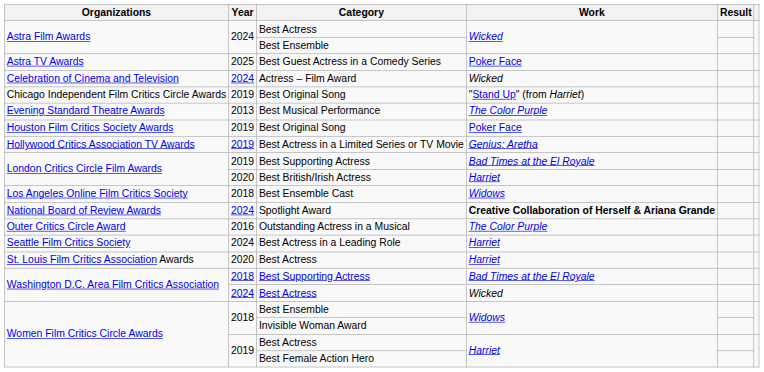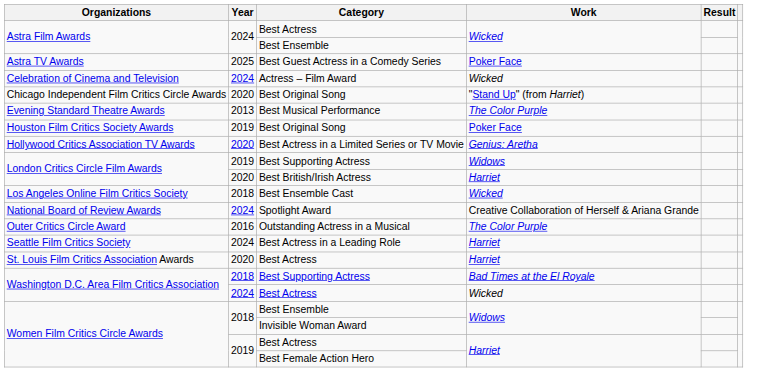Chicago Independent Film Critics Circle Awards | Year: 2019 -> 2020
Hollywood Critics Association TV Awards | Year: 2019 -> 2020
London Critics Circle Film Awards / Best Supporting Actress | Work: Bad Times at the El Royale -> Widows
Los Angeles Online Film Critics Society | Work: Widows -> Wicked
National Board of Review Awards | Work: bold -> normal
